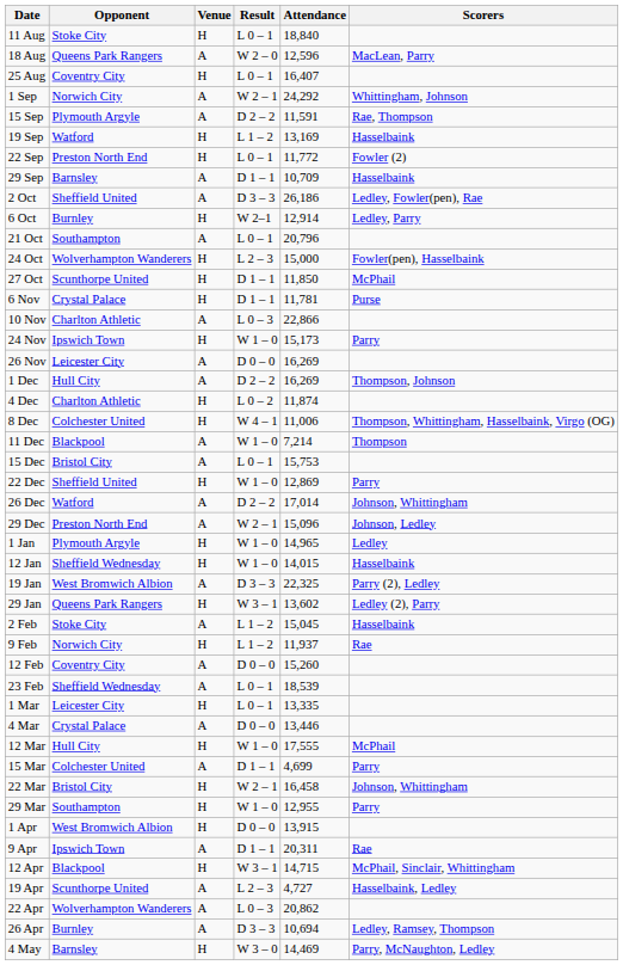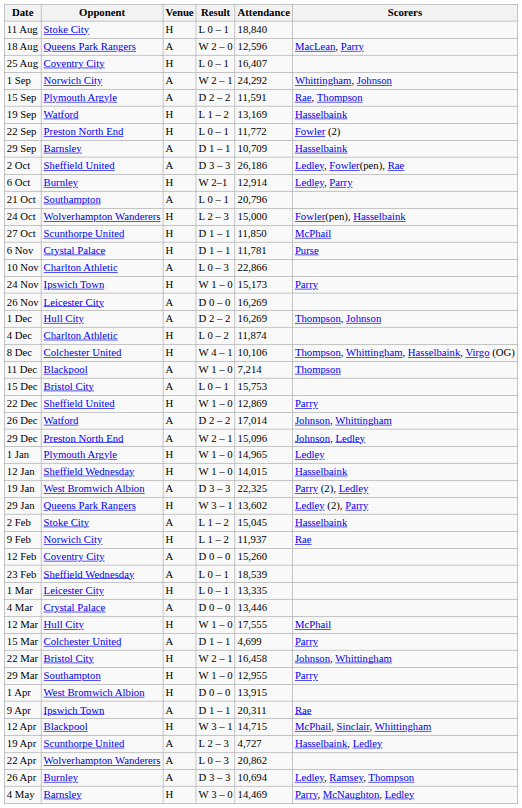8 Dec | Attendance: 11,006 -> 10,106
